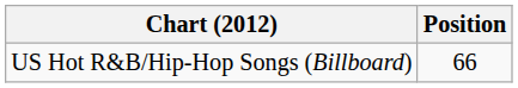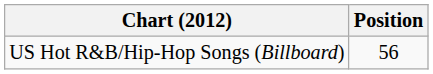US Hot R&B/Hip-Hop Songs (Billboard) | Position: 66 -> 56
